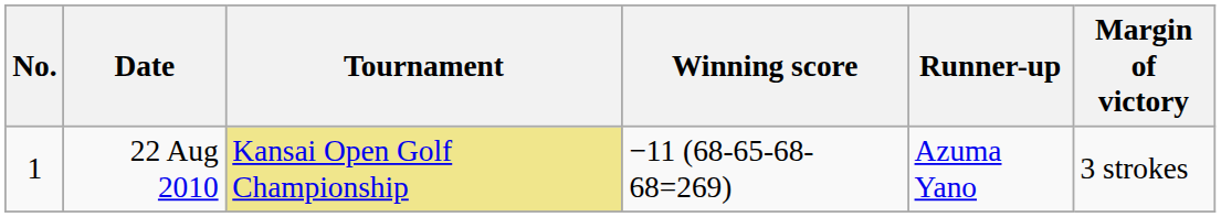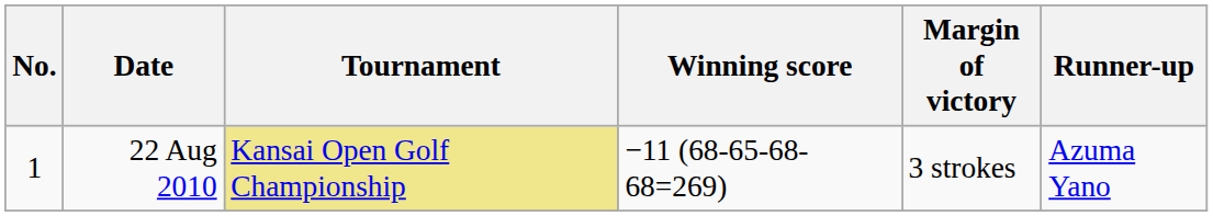columns swapped: Margin of victory <-> Runner-up
